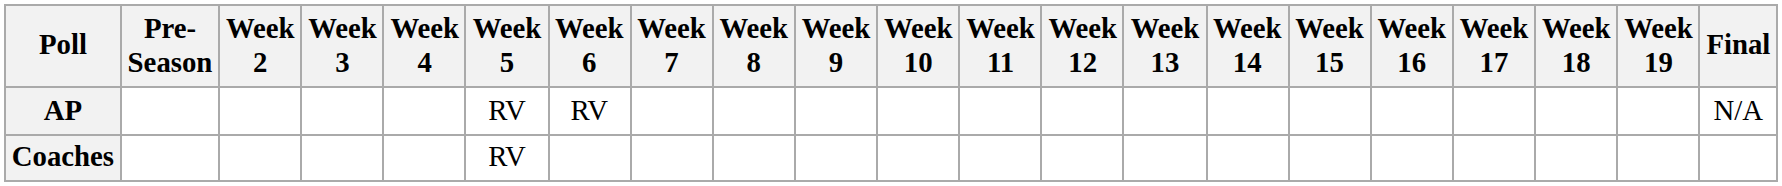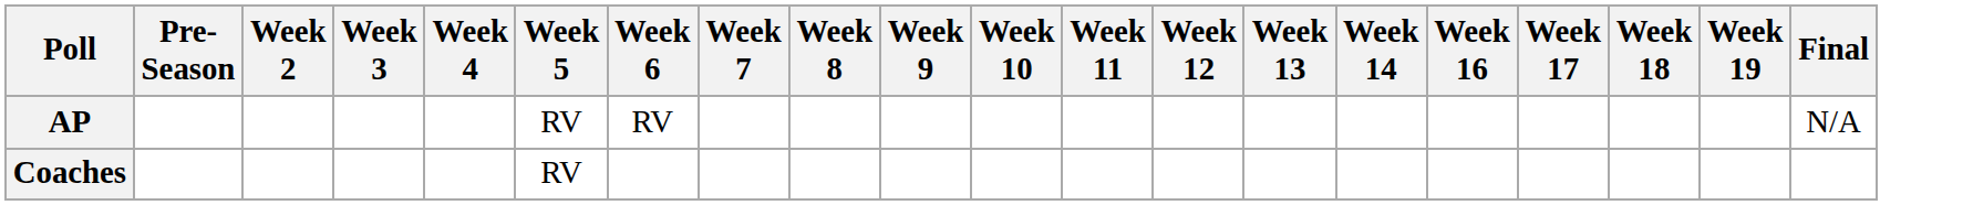- column: Week 15
